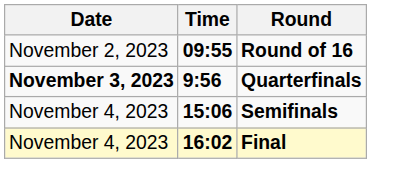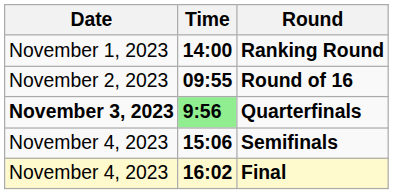+ row: November 1, 2023 | 14:00 | Ranking Round
Quarterfinals | Time: no background -> lightgreen background
